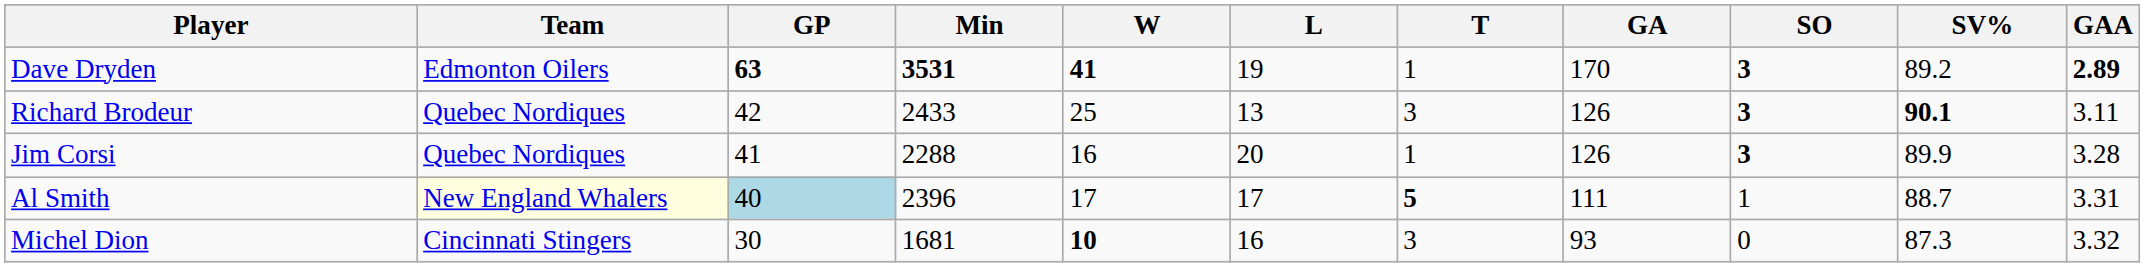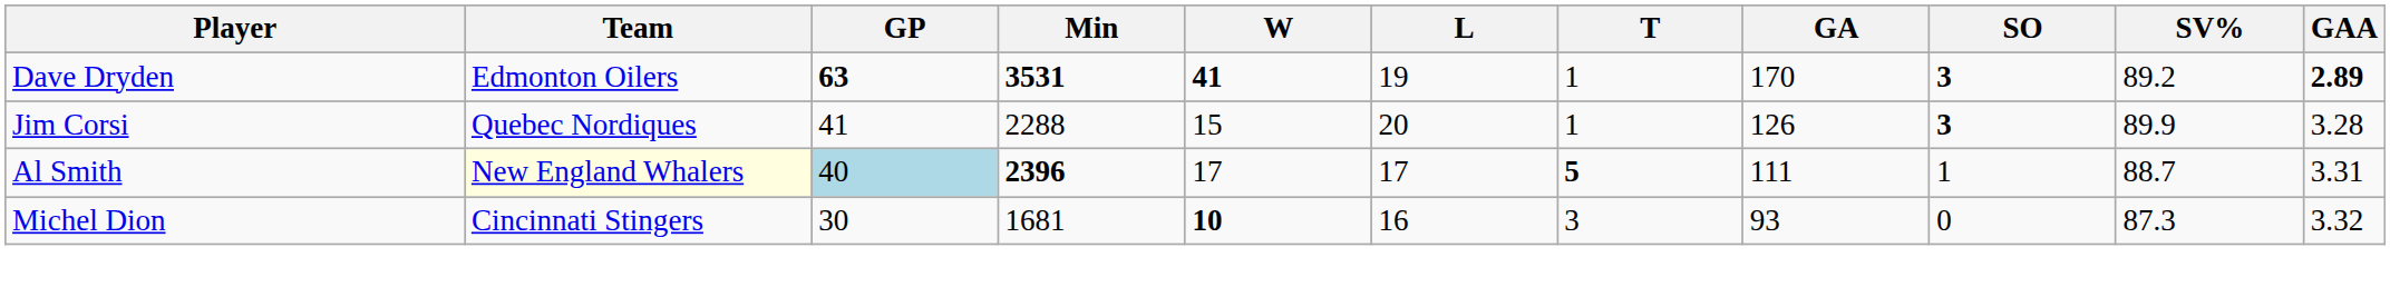- row: Richard Brodeur | Quebec Nordiques | 42 | 2433 | 25 | 13 | 3 | 126 | 3 | 90.1 | 3.11
Jim Corsi | W: 16 -> 15
Al Smith | Min: normal -> bold
